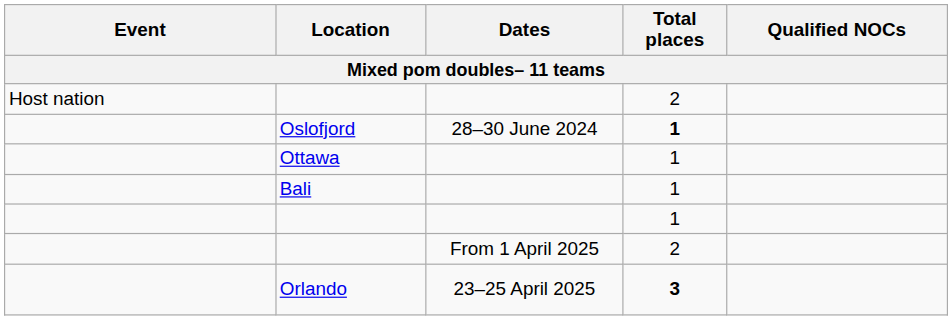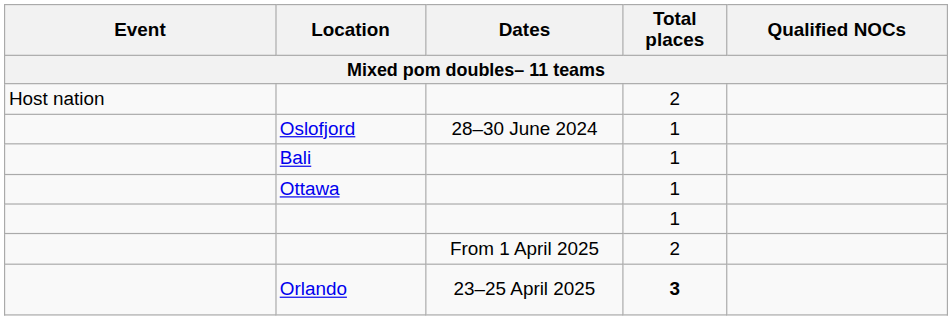Oslofjord | Total places: bold -> normal
rows swapped: Bali <-> Ottawa
